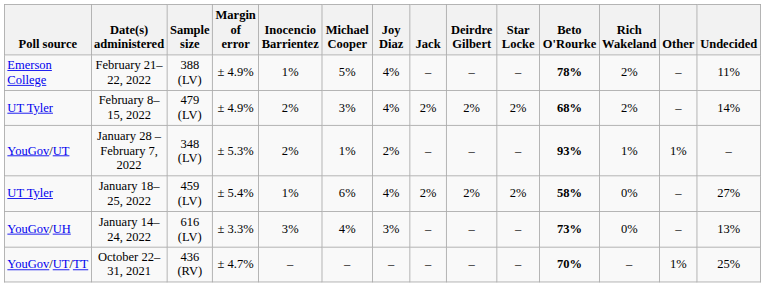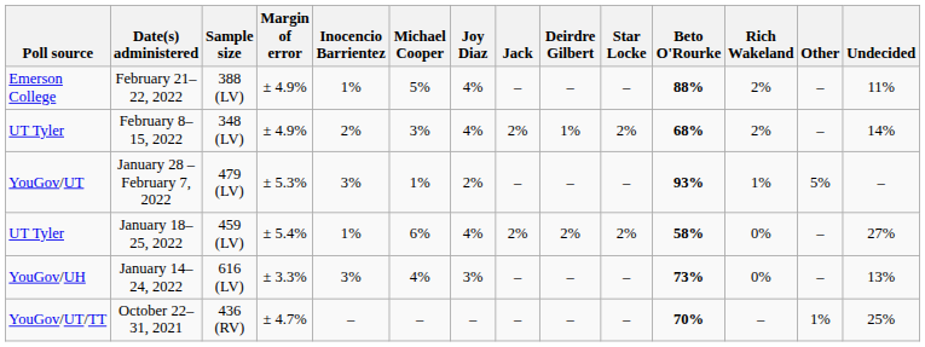February 21–22, 2022 | Beto O'Rourke: 78% -> 88%
February 8–15, 2022 | Sample size: 479 (LV) -> 348 (LV)
February 8–15, 2022 | Deirdre Gilbert: 2% -> 1%
January 28 – February 7, 2022 | Sample size: 348 (LV) -> 479 (LV)
January 28 – February 7, 2022 | Inocencio Barrientez: 2% -> 3%
January 28 – February 7, 2022 | Other: 1% -> 5%
